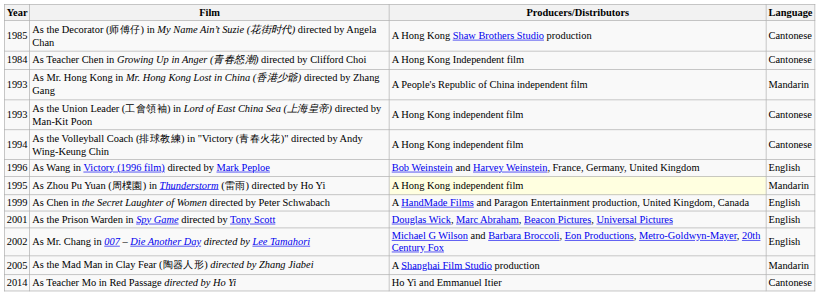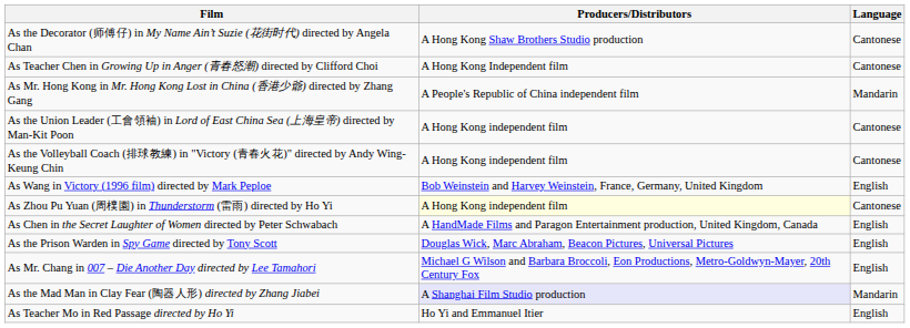- column: Year | 1985 | 1984 | 1993 | 1993 | 1994 | 1996 | 1995 | 1999 | 2001 | 2002 | 2005 | 2014
As Zhou Pu Yuan (周樸園) in Thunderstorm (雷雨) directed by Ho Yi | Language: Mandarin -> Cantonese
As the Mad Man in Clay Fear (陶器人形) directed by Zhang Jiabei | Producers/Distributors: no background -> lavender background
As Teacher Mo in Red Passage directed by Ho Yi | Language: Cantonese -> English
